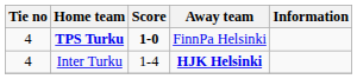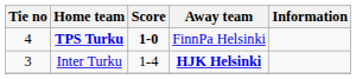Inter Turku | Tie no: 4 -> 3
